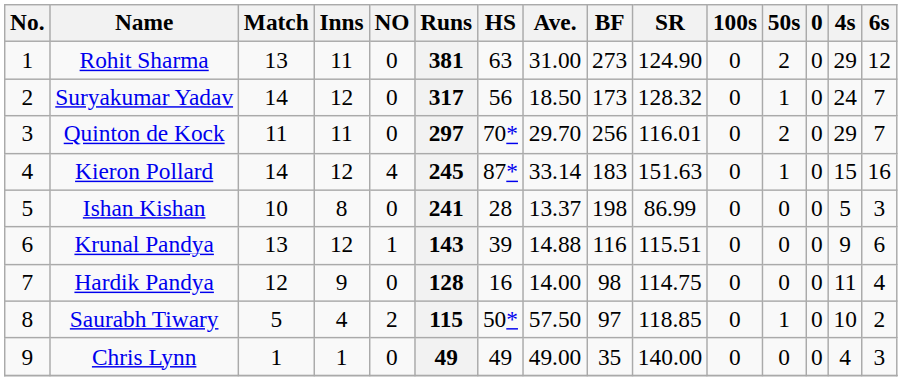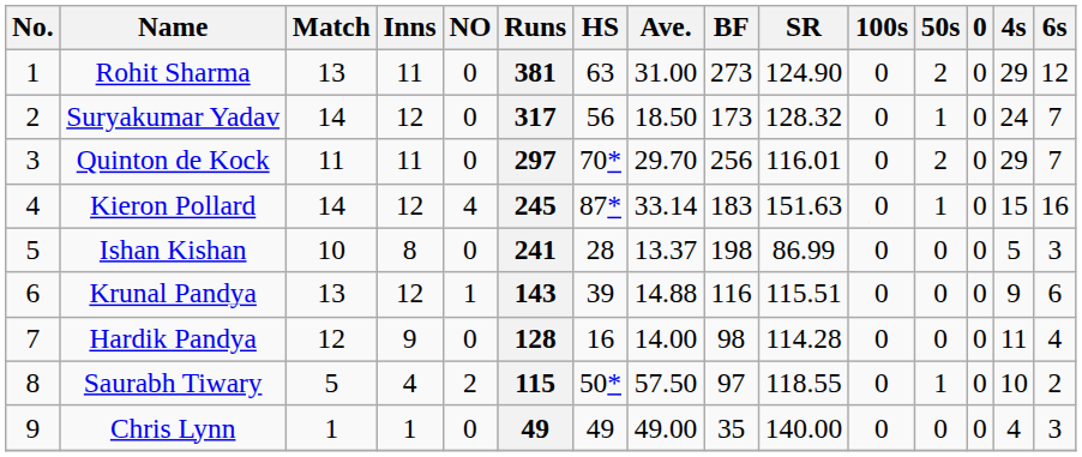Hardik Pandya | SR: 114.75 -> 114.28
Saurabh Tiwary | SR: 118.85 -> 118.55
